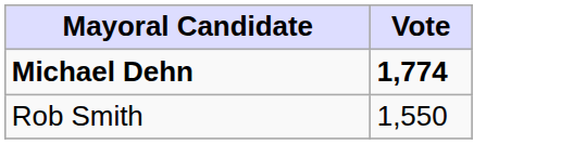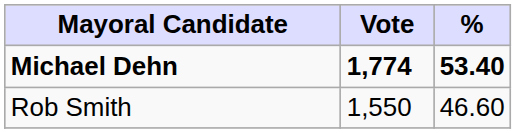+ column: % | 53.40 | 46.60
